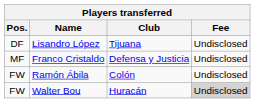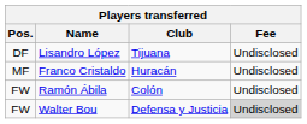Franco Cristaldo | Club: Defensa y Justicia -> Huracán
Walter Bou | Club: Huracán -> Defensa y Justicia
